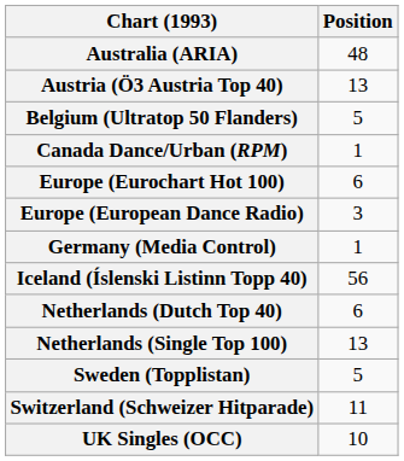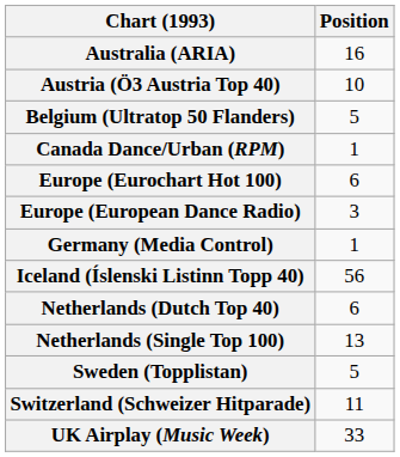Australia (ARIA) | Position: 48 -> 16
Austria (Ö3 Austria Top 40) | Position: 13 -> 10
- row: UK Singles (OCC) | 10
+ row: UK Airplay (Music Week) | 33
